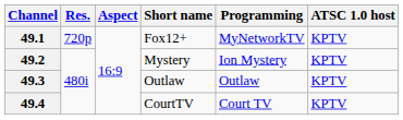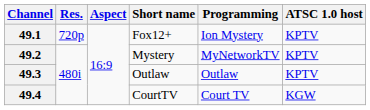49.1 | Programming: MyNetworkTV -> Ion Mystery
49.2 | Programming: Ion Mystery -> MyNetworkTV
49.4 | ATSC 1.0 host: KPTV -> KGW
